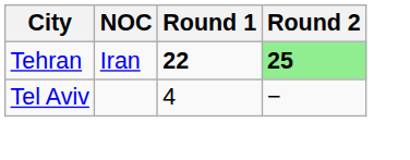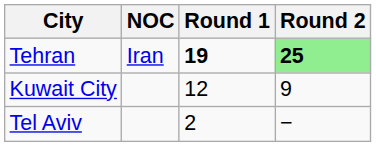Tehran | Round 1: 22 -> 19
+ row: Kuwait City | 12 | 9
Tel Aviv | Round 1: 4 -> 2
